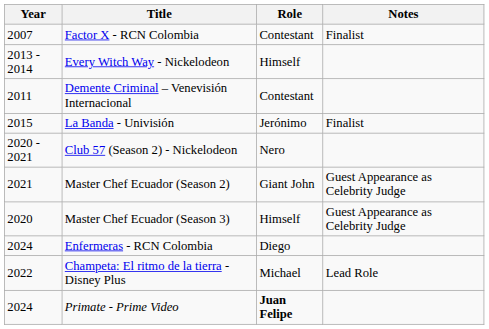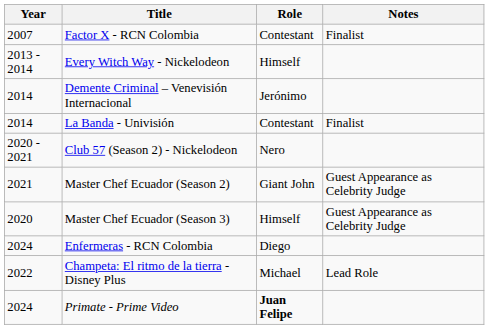Demente Criminal – Venevisión Internacional | Year: 2011 -> 2014
Demente Criminal – Venevisión Internacional | Role: Contestant -> Jerónimo
La Banda - Univisión | Year: 2015 -> 2014
La Banda - Univisión | Role: Jerónimo -> Contestant
